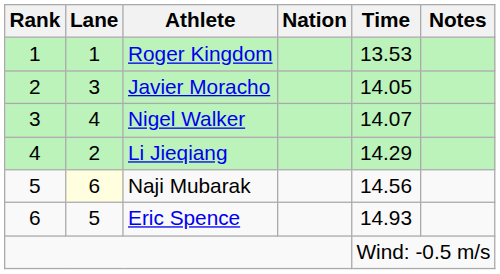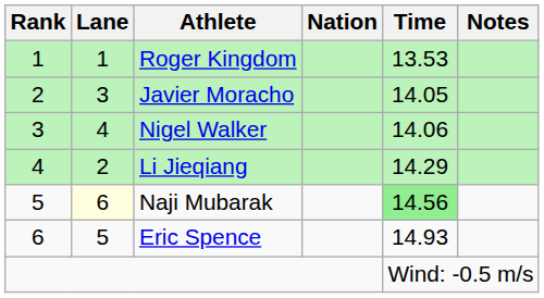Nigel Walker | Time: 14.07 -> 14.06
Naji Mubarak | Time: no background -> lightgreen background
